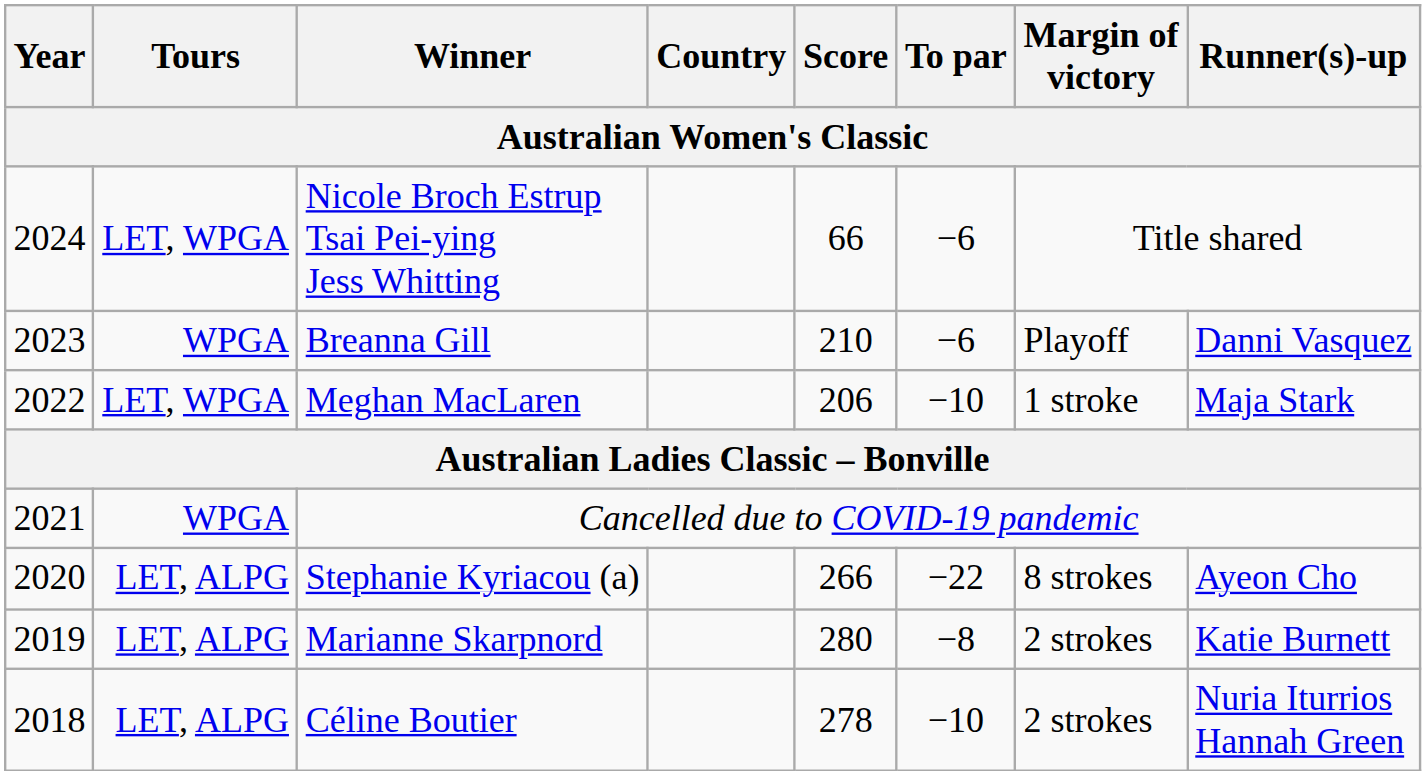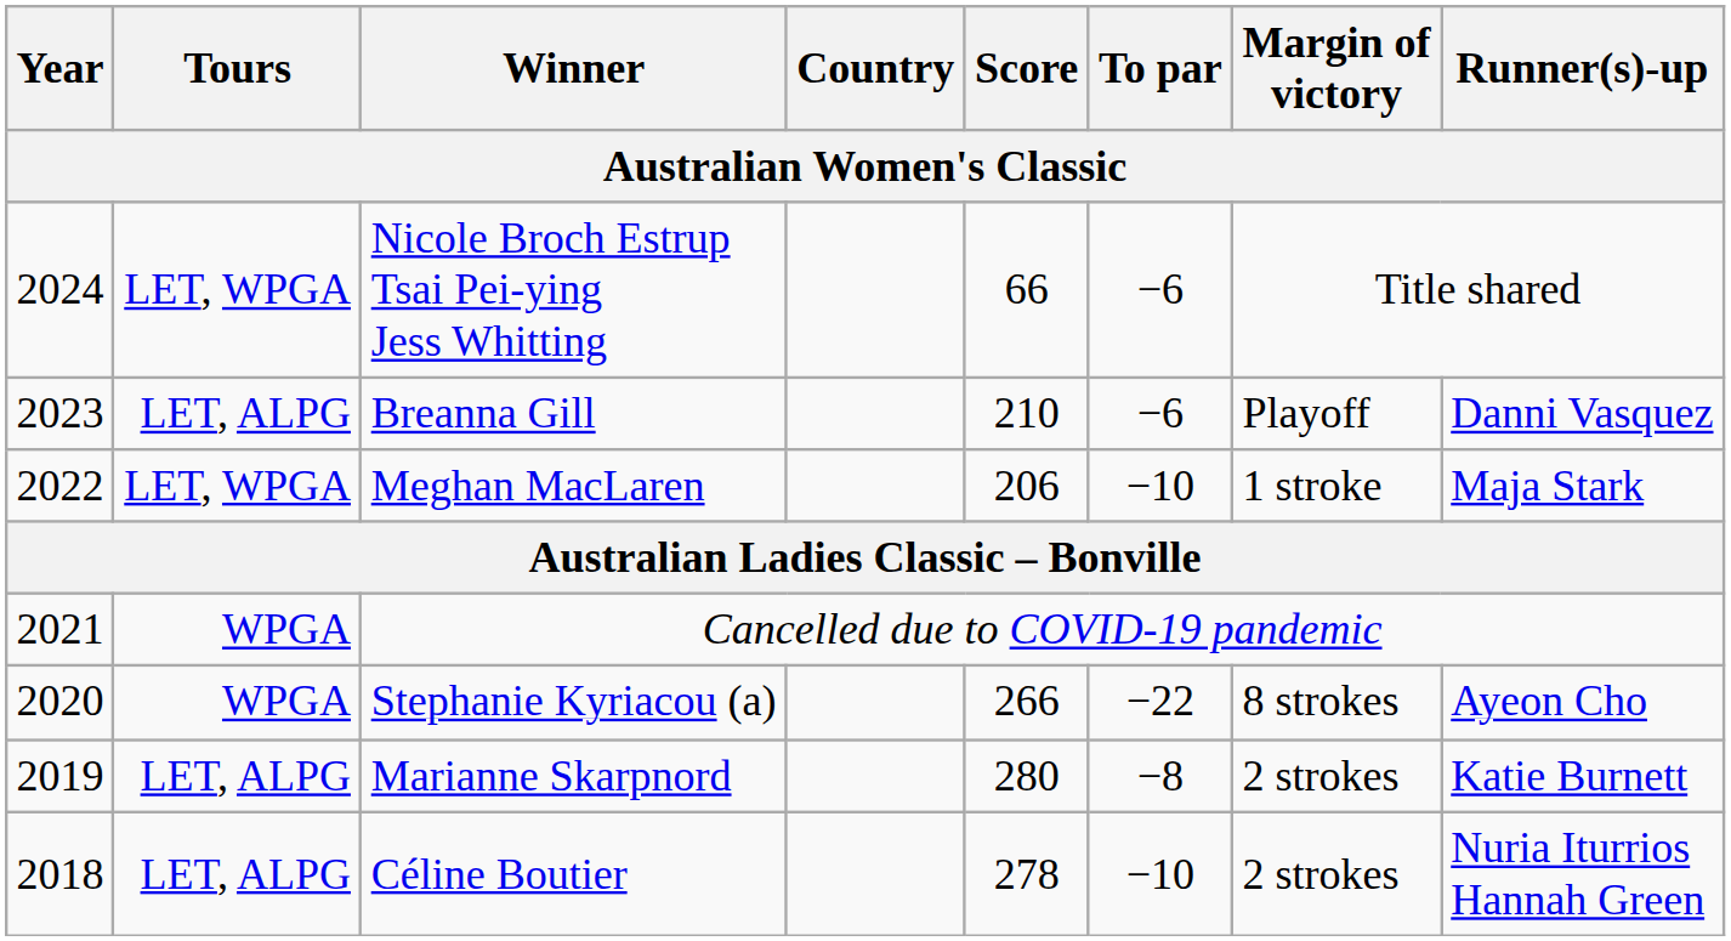Breanna Gill | Tours: WPGA -> LET, ALPG
Stephanie Kyriacou (a) | Tours: LET, ALPG -> WPGA
